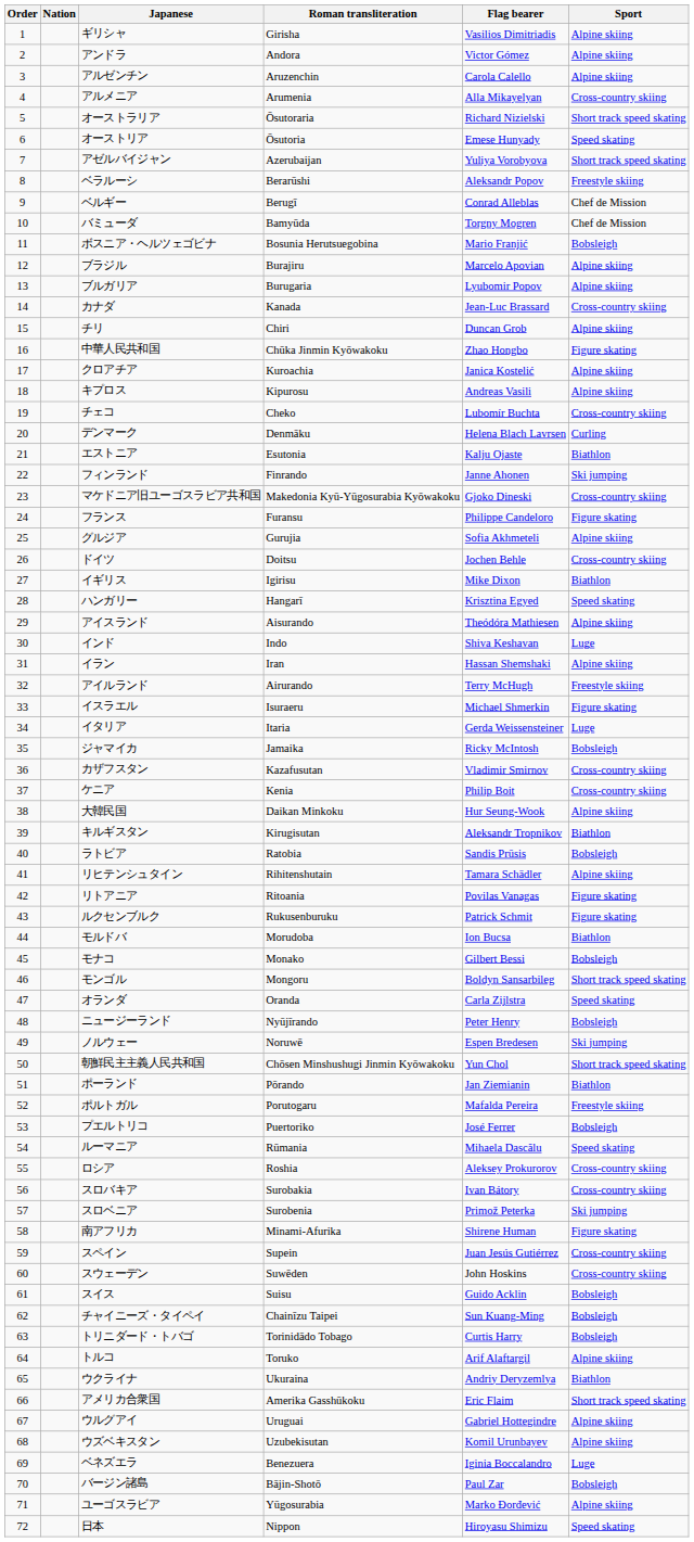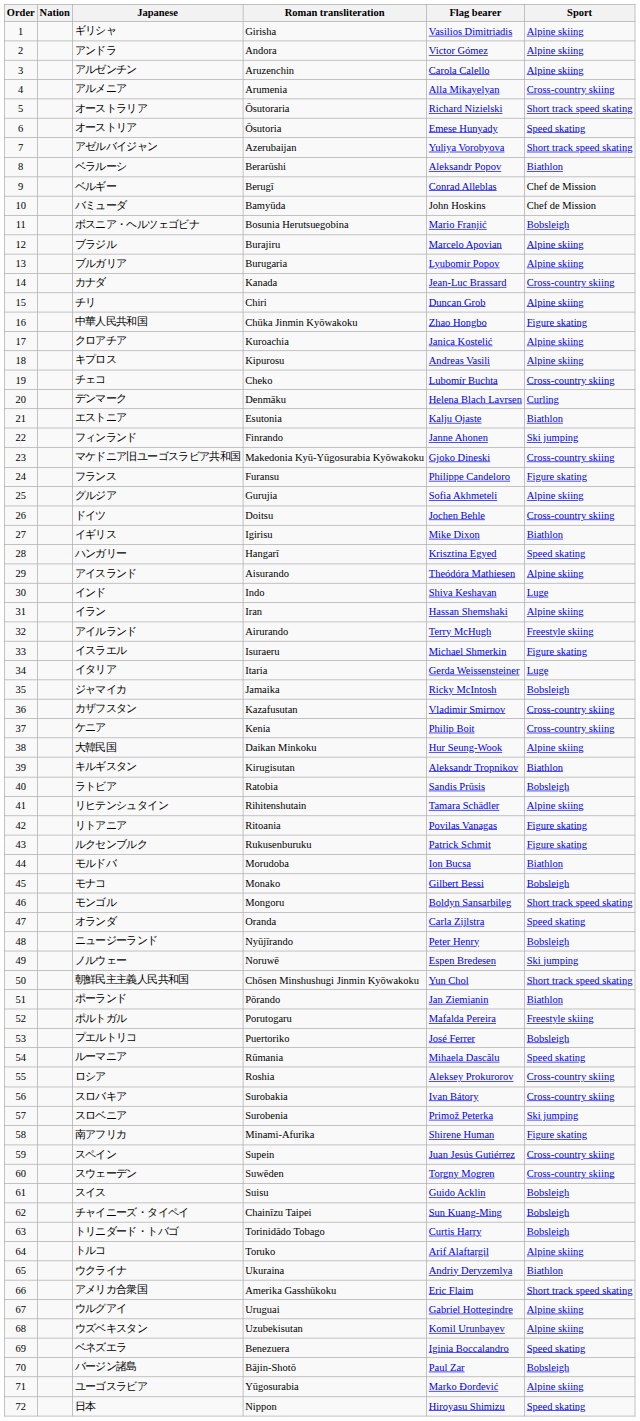ベラルーシ | Sport: Freestyle skiing -> Biathlon
バミューダ | Flag bearer: Torgny Mogren -> John Hoskins
スウェーデン | Flag bearer: John Hoskins -> Torgny Mogren
ベネズエラ | Sport: Luge -> Speed skating
